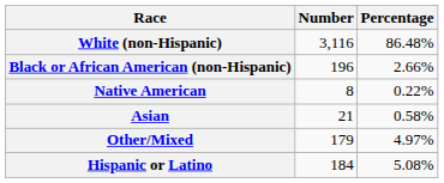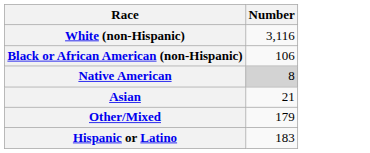- column: Percentage | 86.48% | 2.66% | 0.22% | 0.58% | 4.97% | 5.08%
Black or African American (non-Hispanic) | Number: 196 -> 106
Native American | Number: no background -> lightgrey background
Hispanic or Latino | Number: 184 -> 183
